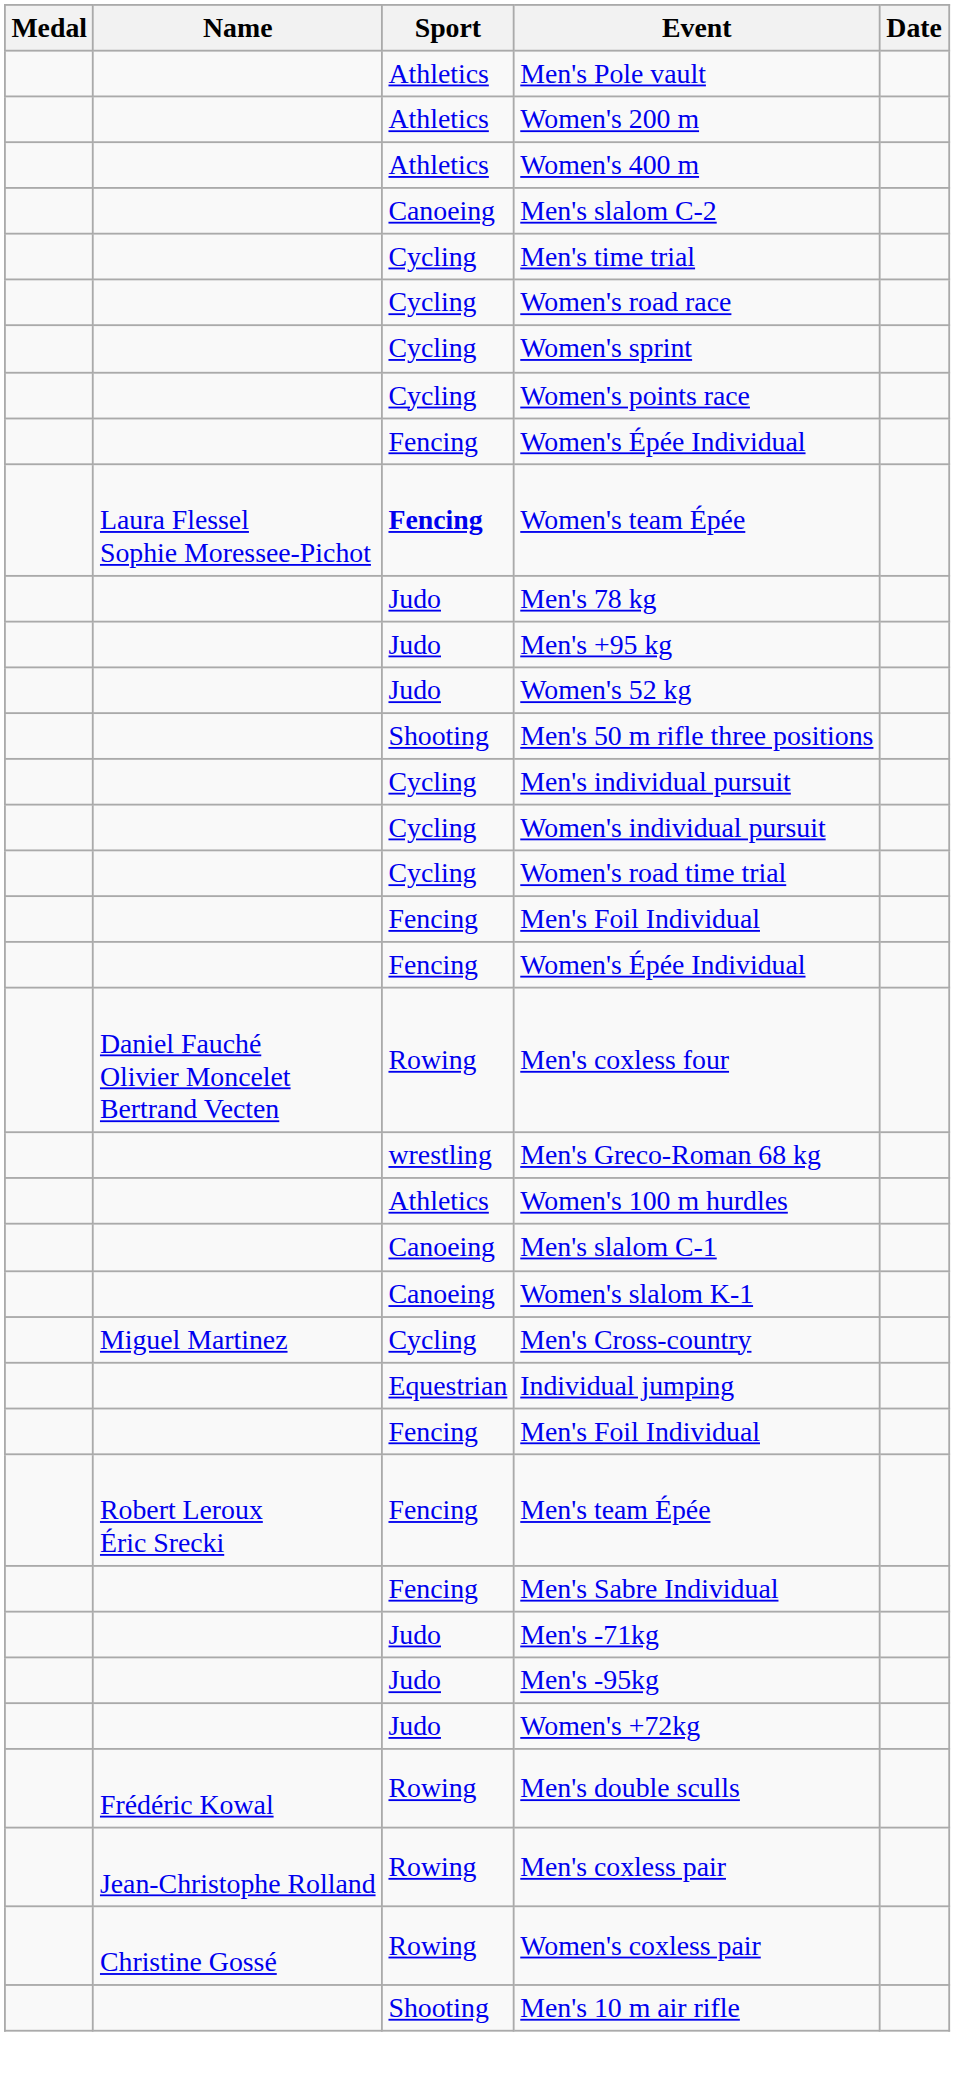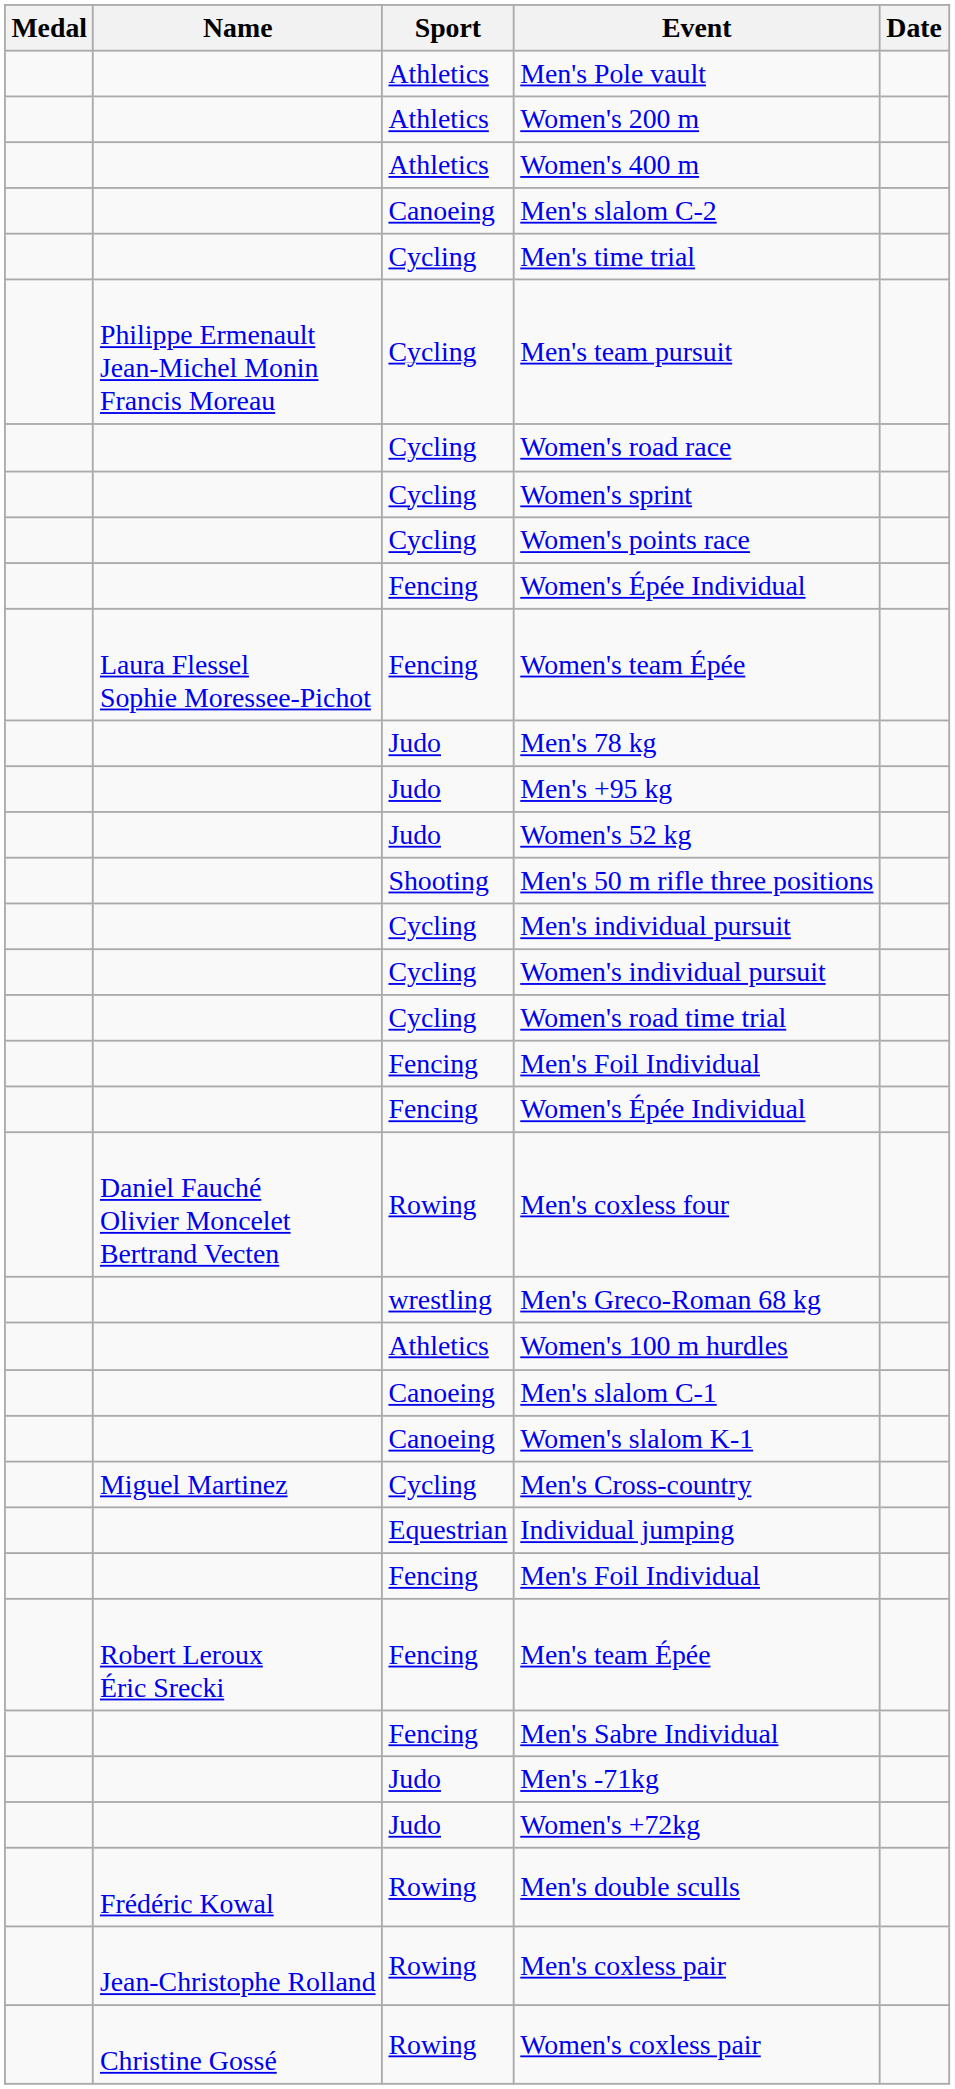+ row: Philippe Ermenault Jean-Michel Monin Francis Moreau | Cycling | Men's team pursuit
Women's team Épée | Sport: bold -> normal
- row: Judo | Men's -95kg
- row: Shooting | Men's 10 m air rifle
